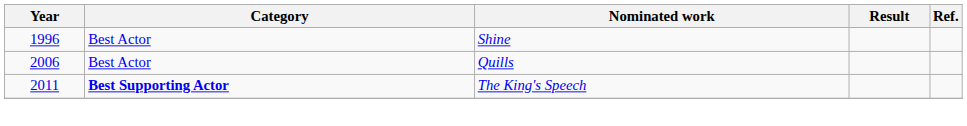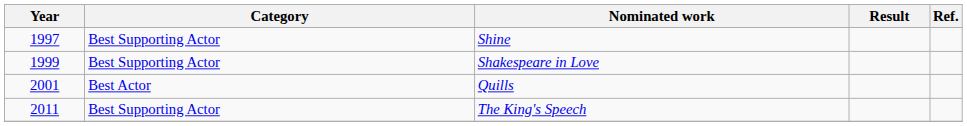Shine | Year: 1996 -> 1997
Shine | Category: Best Actor -> Best Supporting Actor
+ row: 1999 | Best Supporting Actor | Shakespeare in Love
Quills | Year: 2006 -> 2001
The King's Speech | Category: bold -> normal
